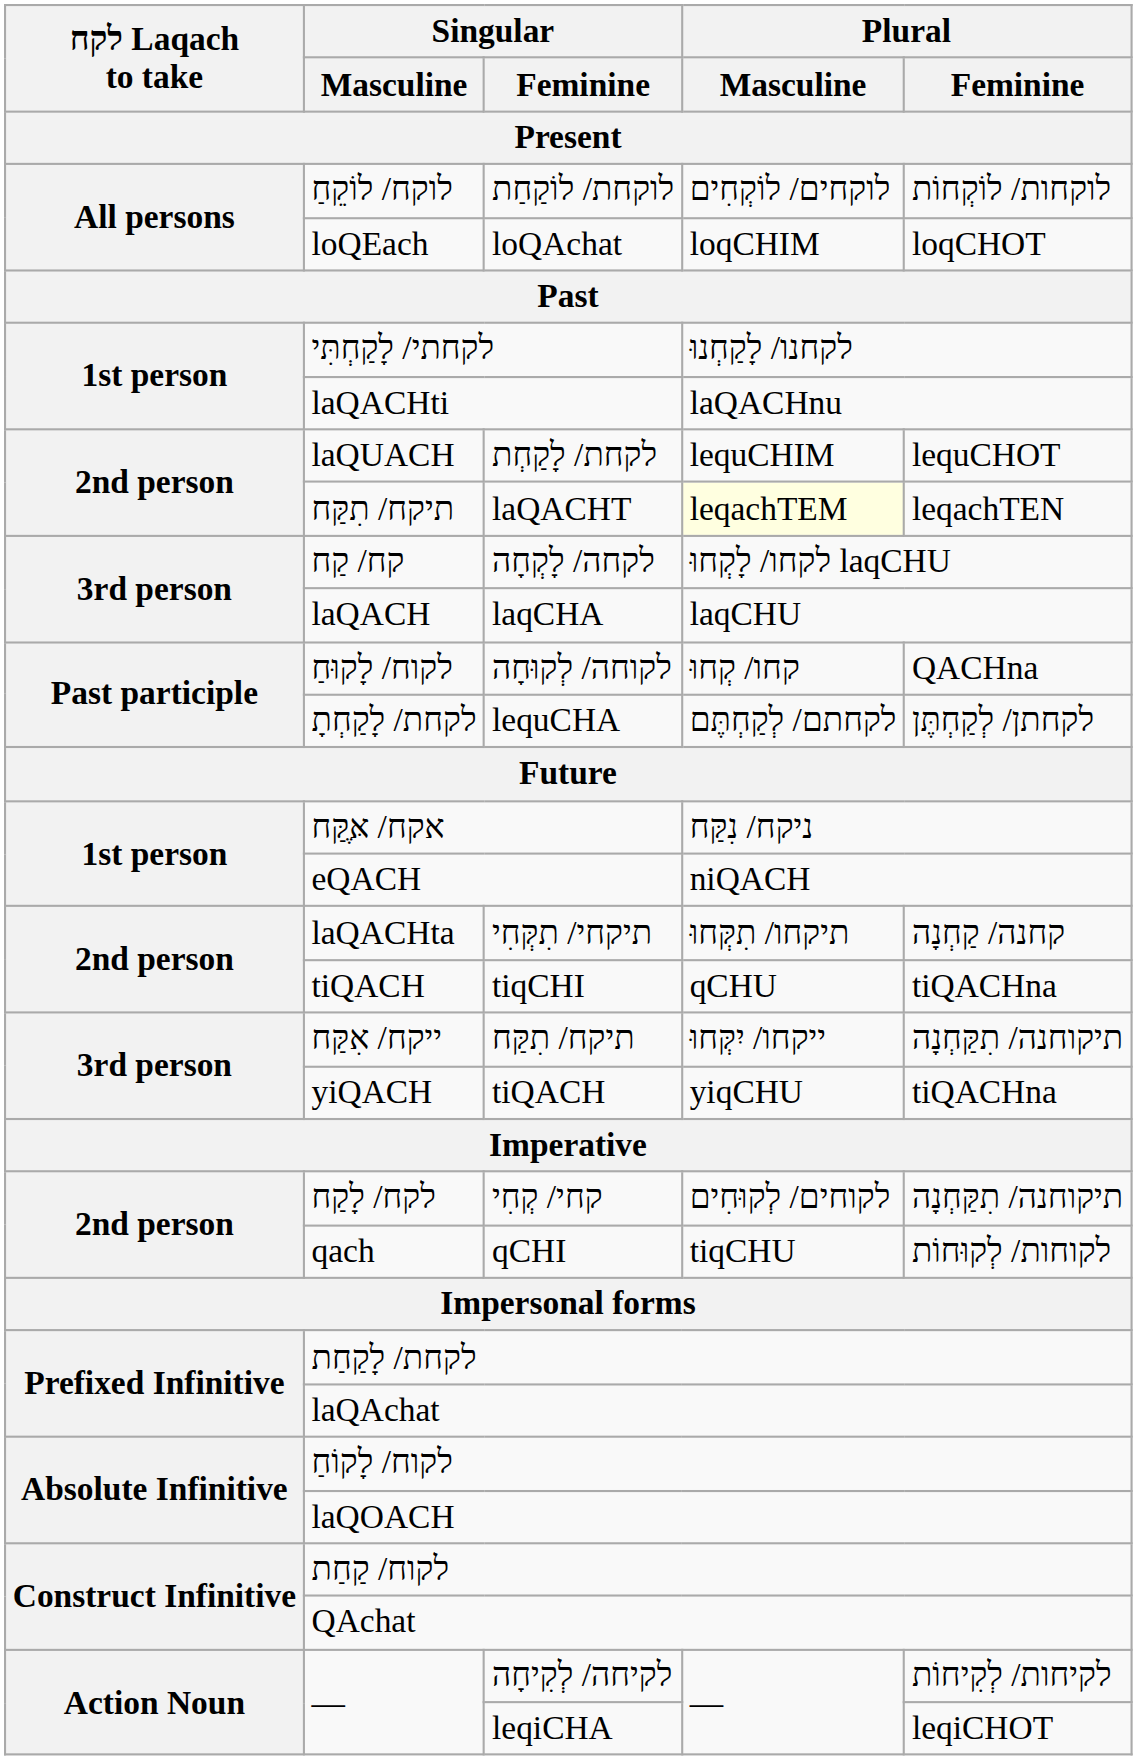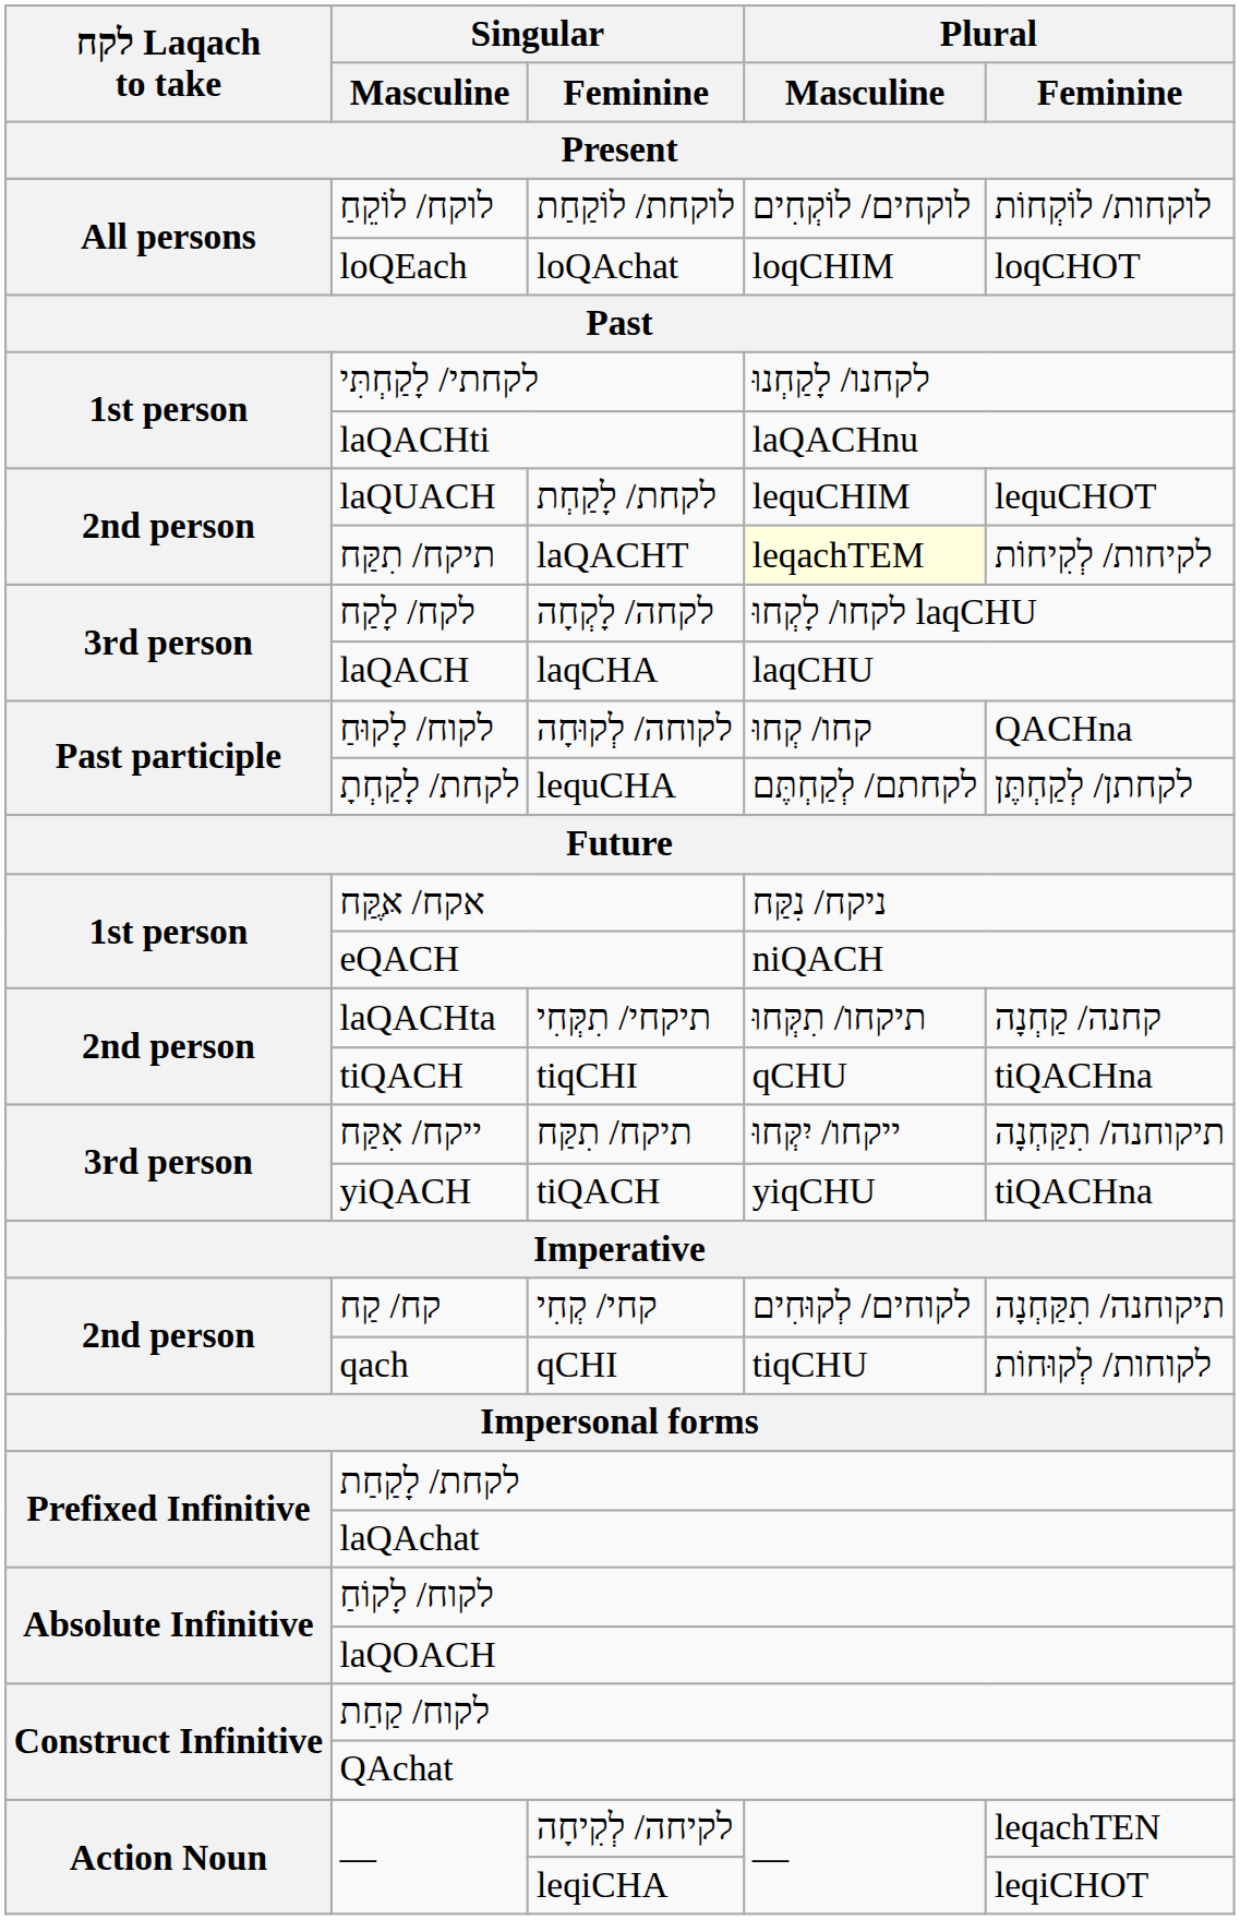laQACHT | Plural / Feminine: leqachTEN -> לקיחות/ לְקִיחוֹת
לקחה/ לָקְחָה | Singular / Masculine: קח/ קַח -> לקח/ לָקַח
קחי/ קְחִי | Singular / Masculine: לקח/ לָקַח -> קח/ קַח
לקיחה/ לְקִיחָה | Plural / Feminine: לקיחות/ לְקִיחוֹת -> leqachTEN
